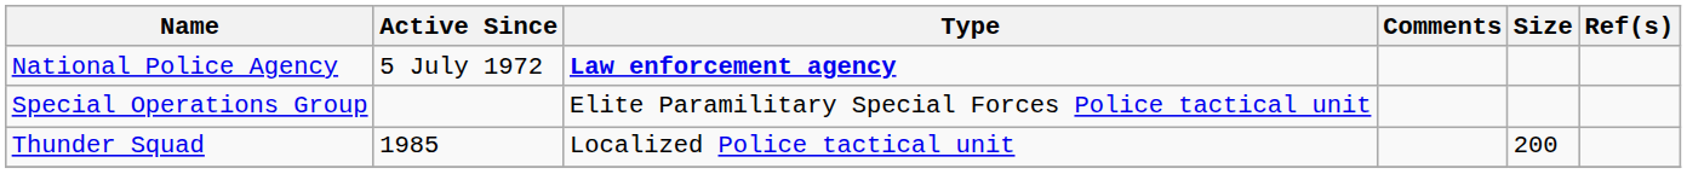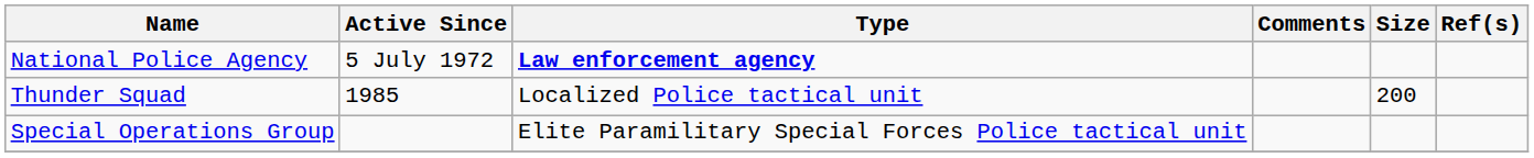rows swapped: Thunder Squad <-> Special Operations Group
